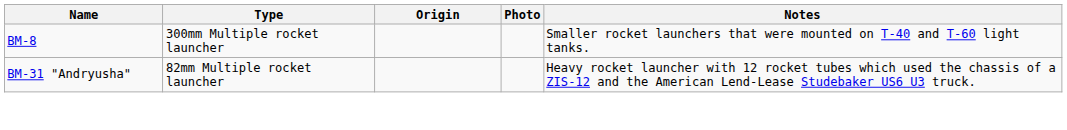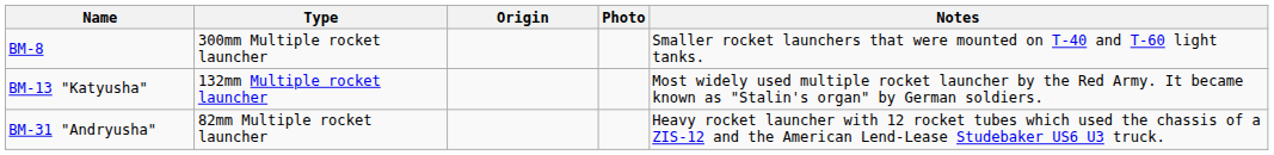+ row: BM-13 "Katyusha" | 132mm Multiple rocket launcher | Most widely used multiple rocket launcher by the Red Army. It became known as "Stalin's organ" by German soldiers.
